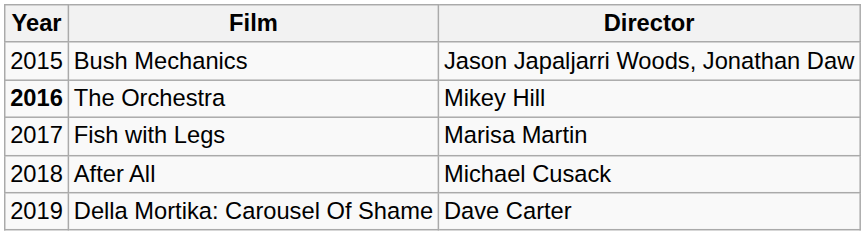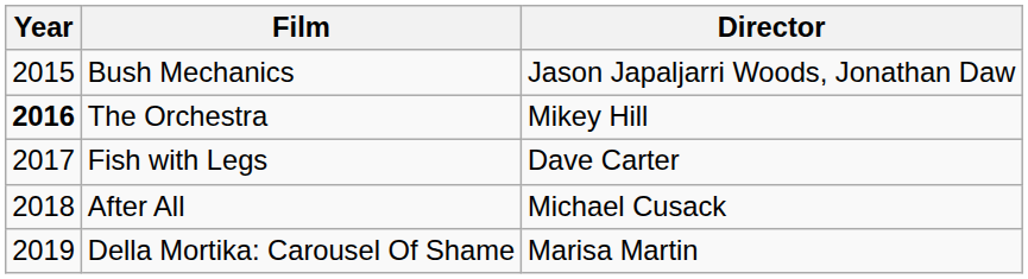Fish with Legs | Director: Marisa Martin -> Dave Carter
Della Mortika: Carousel Of Shame | Director: Dave Carter -> Marisa Martin
